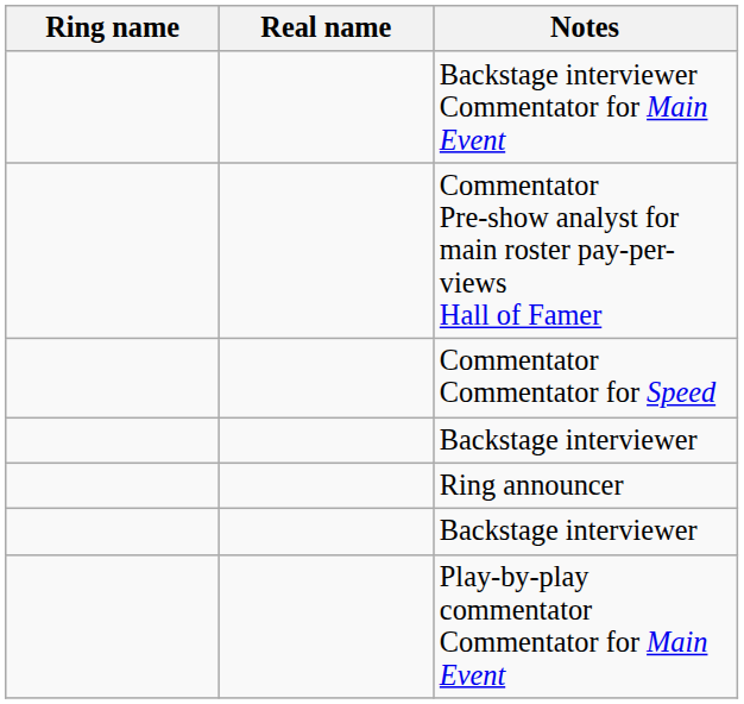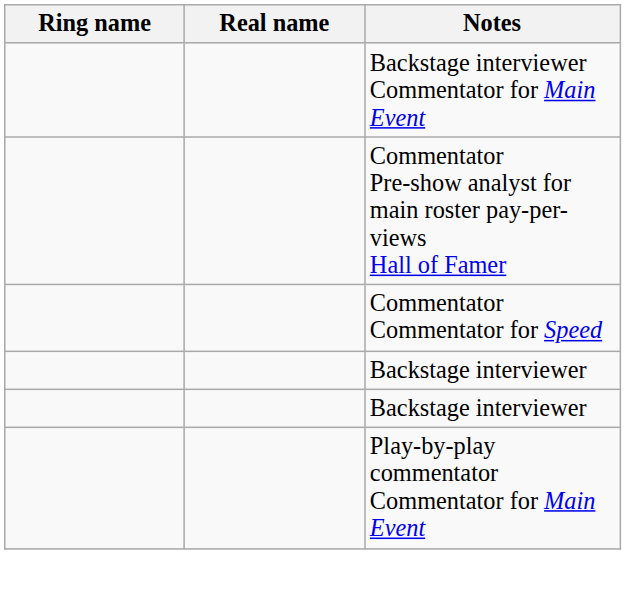- row: Ring announcer
